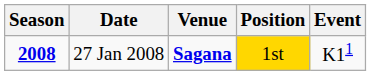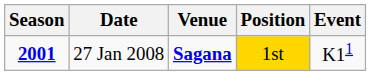27 Jan 2008 | Season: 2008 -> 2001
